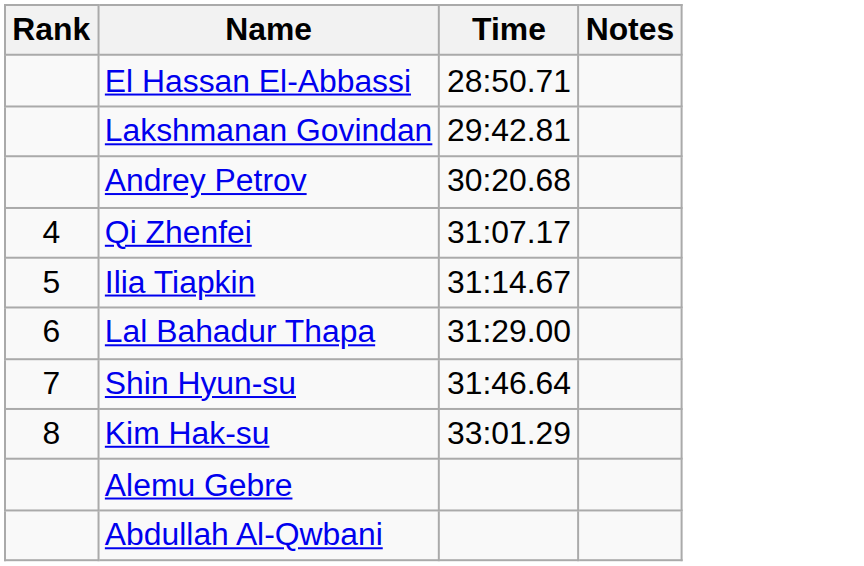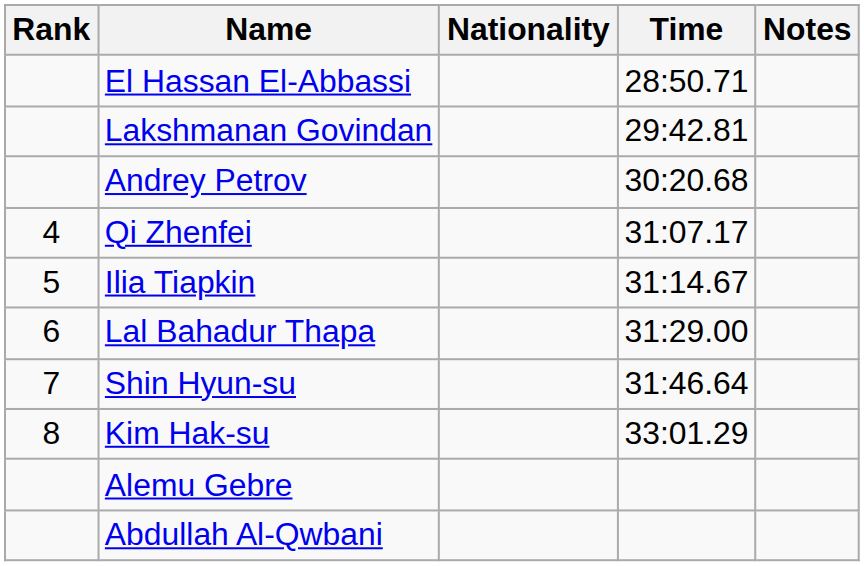+ column: Nationality
